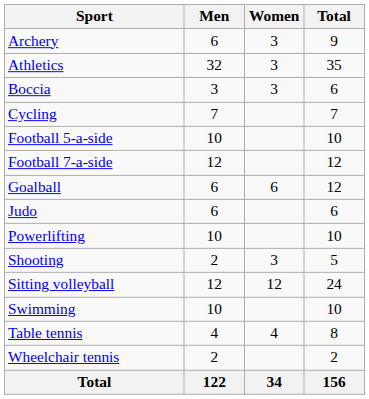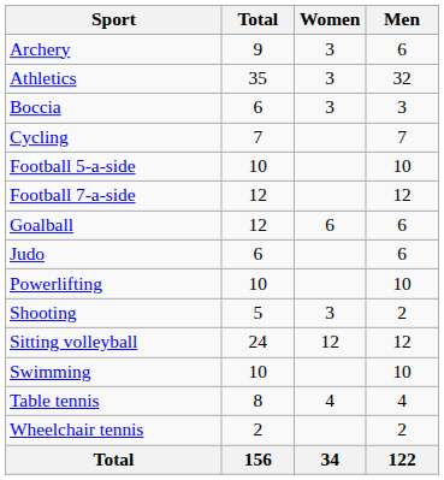columns swapped: Men <-> Total
